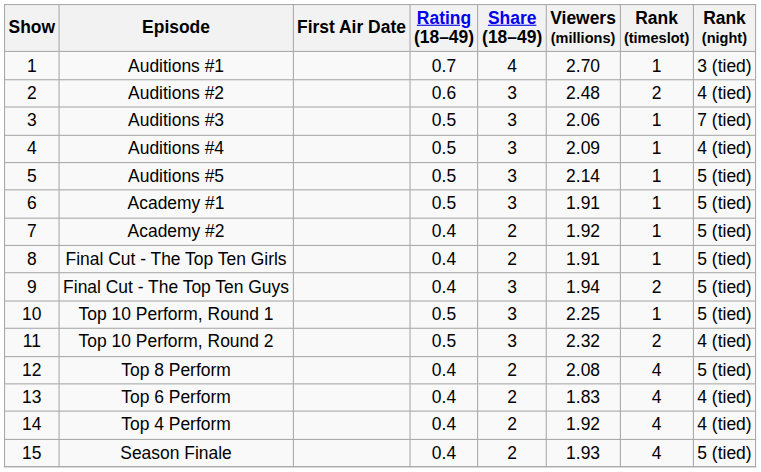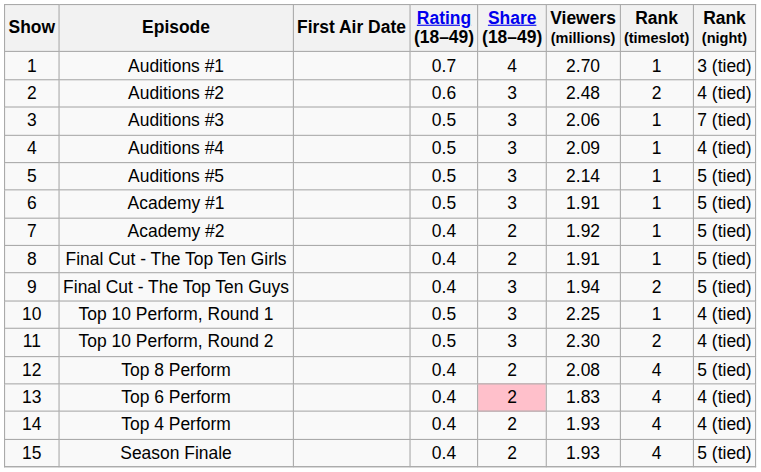Top 10 Perform, Round 1 | Rank (night): 5 (tied) -> 4 (tied)
Top 10 Perform, Round 2 | Viewers (millions): 2.32 -> 2.30
Top 6 Perform | Share (18–49): no background -> pink background
Top 4 Perform | Viewers (millions): 1.92 -> 1.93
